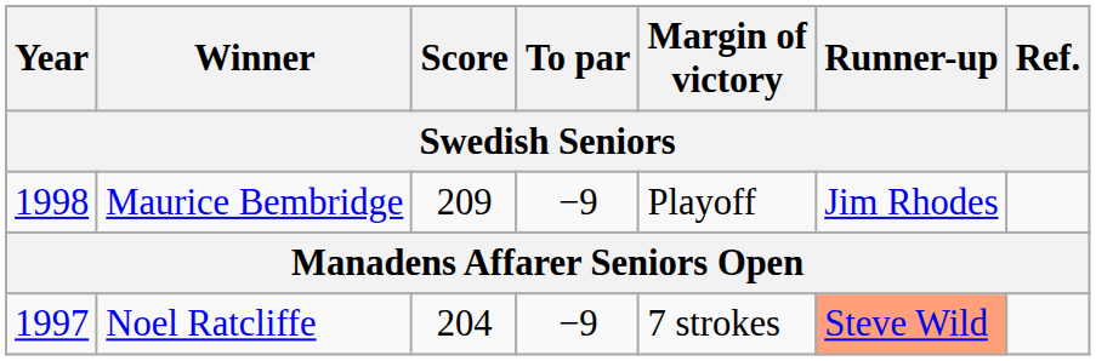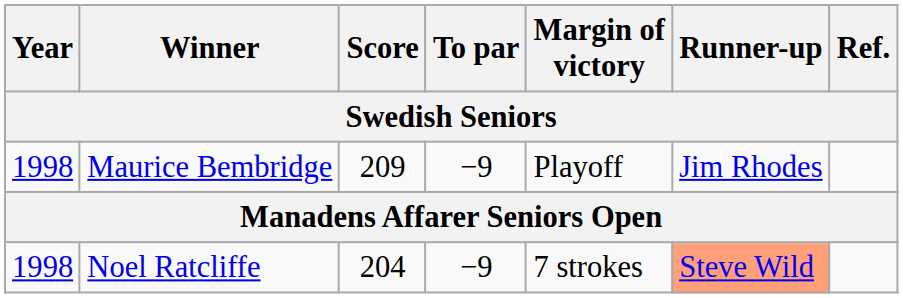Noel Ratcliffe | Year: 1997 -> 1998
